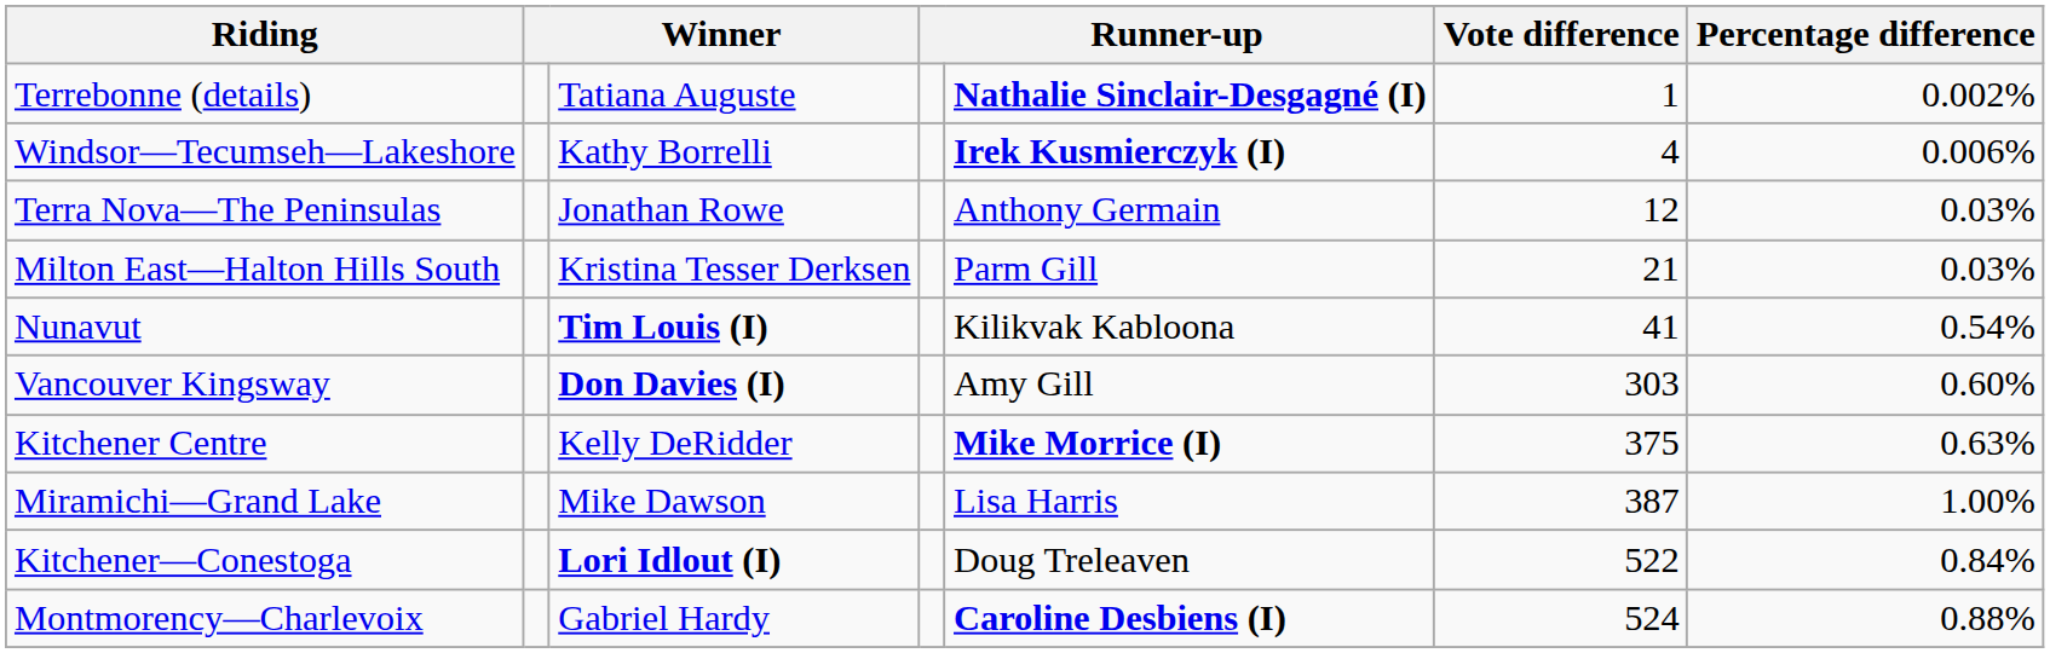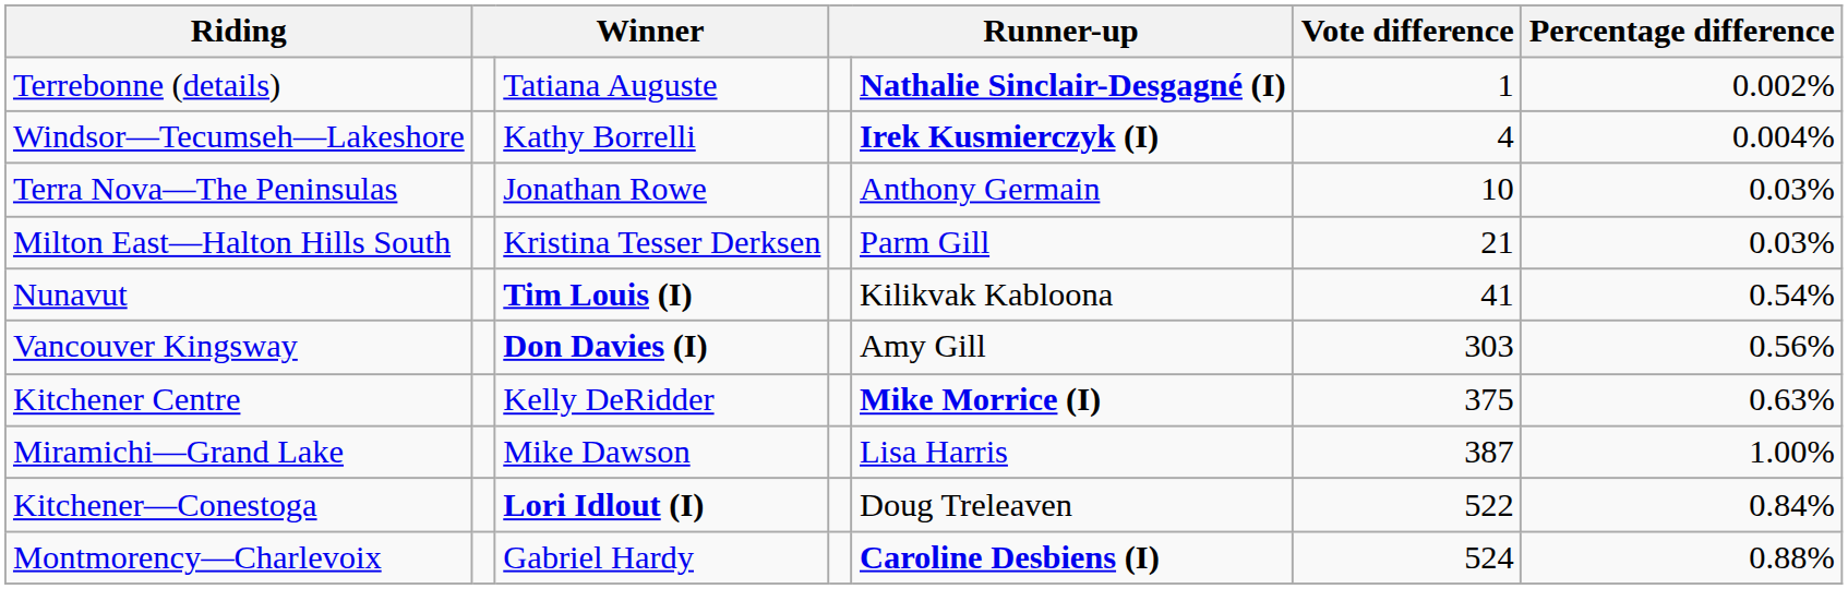Windsor—Tecumseh—Lakeshore | Percentage difference: 0.006% -> 0.004%
Terra Nova—The Peninsulas | Vote difference: 12 -> 10
Vancouver Kingsway | Percentage difference: 0.60% -> 0.56%
